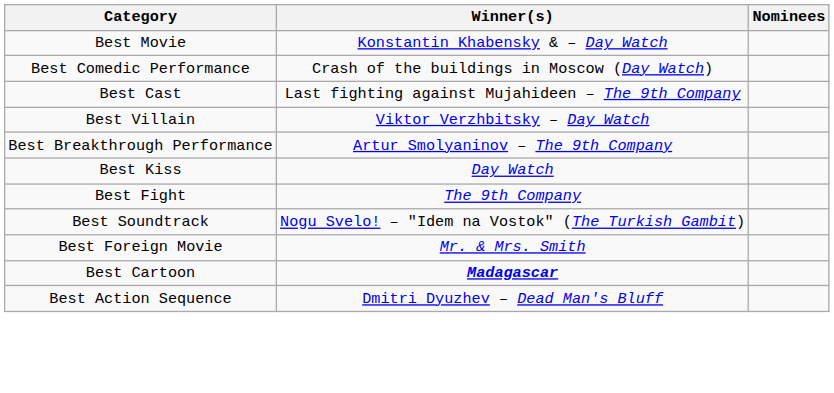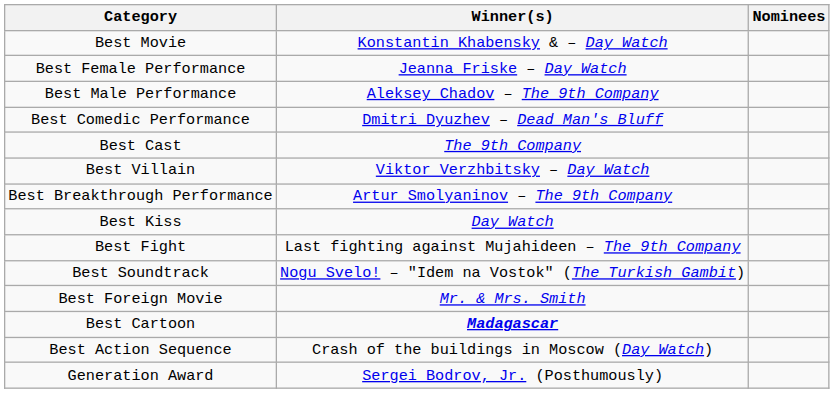+ row: Best Female Performance | Jeanna Friske – Day Watch
+ row: Best Male Performance | Aleksey Chadov – The 9th Company
Best Comedic Performance | Winner(s): Crash of the buildings in Moscow (Day Watch) -> Dmitri Dyuzhev – Dead Man's Bluff
Best Cast | Winner(s): Last fighting against Mujahideen – The 9th Company -> The 9th Company
Best Fight | Winner(s): The 9th Company -> Last fighting against Mujahideen – The 9th Company
Best Action Sequence | Winner(s): Dmitri Dyuzhev – Dead Man's Bluff -> Crash of the buildings in Moscow (Day Watch)
+ row: Generation Award | Sergei Bodrov, Jr. (Posthumously)
